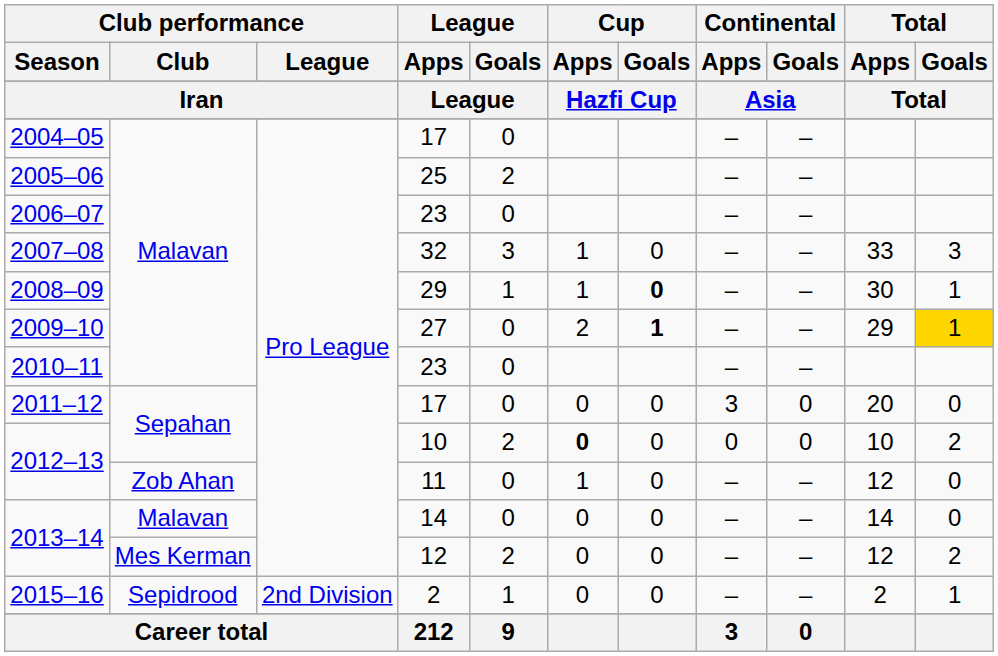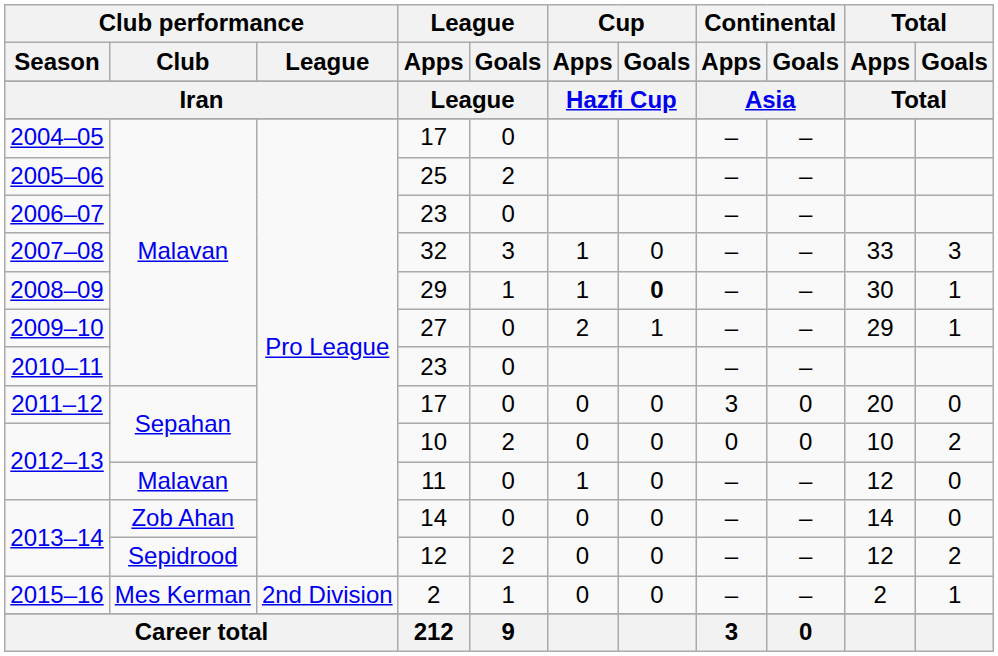2009–10 | Cup / Goals: bold -> normal
2009–10 | Total / Goals: gold background -> no background
2012–13 / 10 | Cup / Apps: bold -> normal
2012–13 / 11 | Club performance / Club: Zob Ahan -> Malavan
2013–14 / 14 | Club performance / Club: Malavan -> Zob Ahan
2013–14 / 12 | Club performance / Club: Mes Kerman -> Sepidrood
2015–16 | Club performance / Club: Sepidrood -> Mes Kerman
